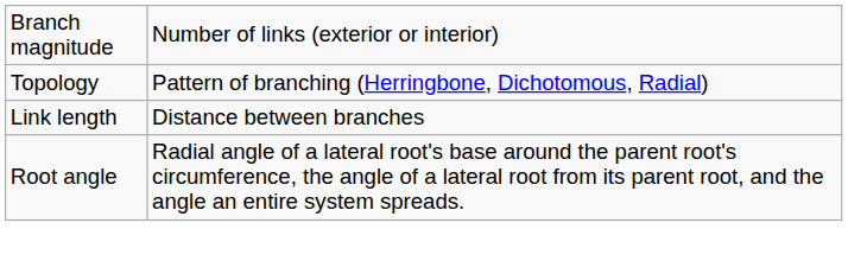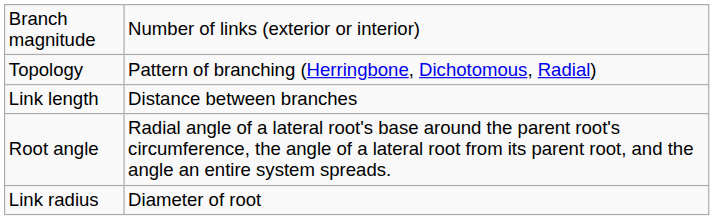+ row: Link radius | Diameter of root
